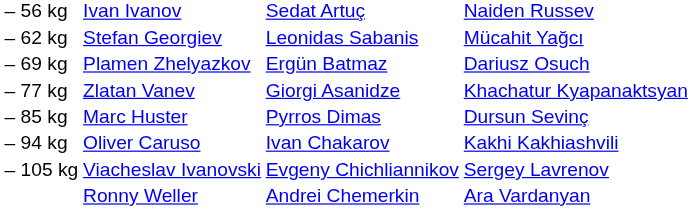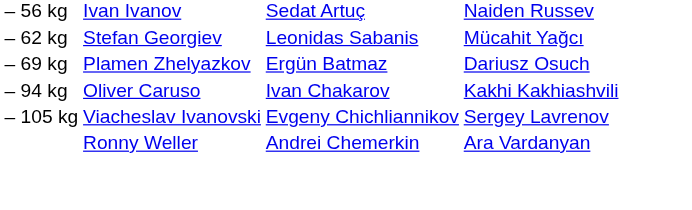- row: – 77 kg | Zlatan Vanev | Giorgi Asanidze | Khachatur Kyapanaktsyan
- row: – 85 kg | Marc Huster | Pyrros Dimas | Dursun Sevinç
